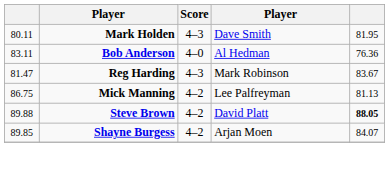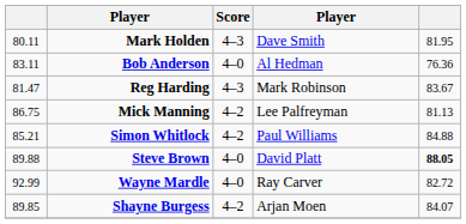+ row: 85.21 | Simon Whitlock | 4–2 | Paul Williams | 84.88
Steve Brown | Score: 4–2 -> 4–0
+ row: 92.99 | Wayne Mardle | 4–0 | Ray Carver | 82.72
